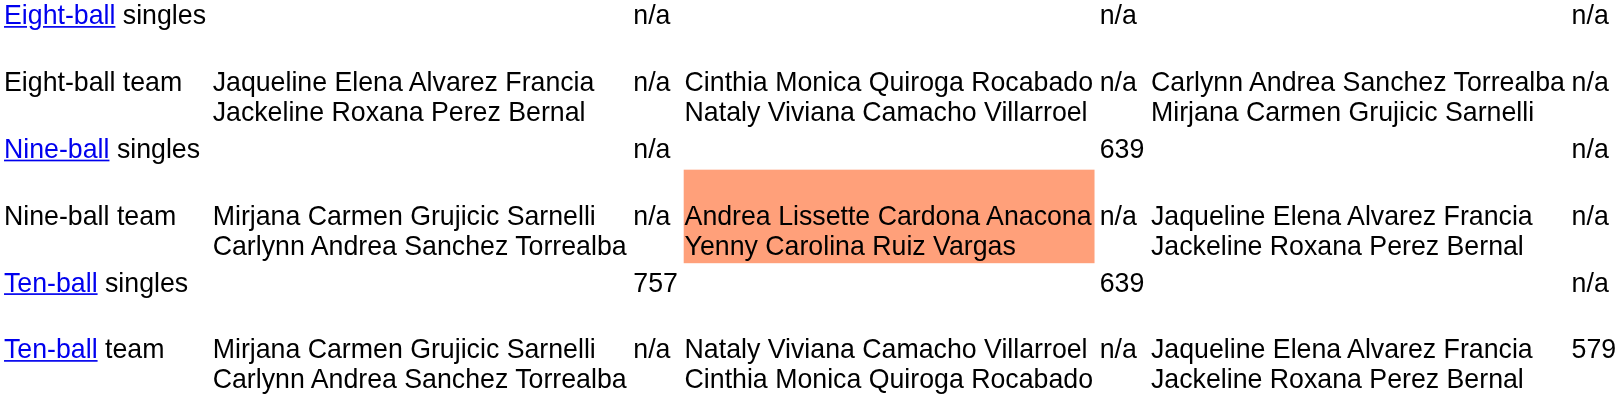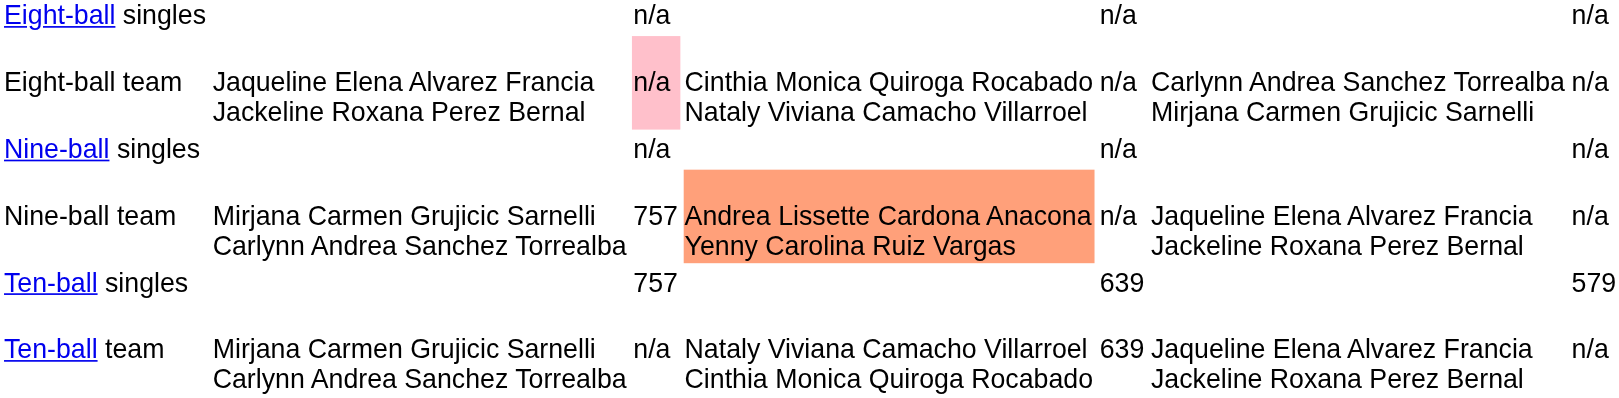Eight-ball team | column 3: no background -> pink background
Nine-ball singles | column 5: 639 -> n/a
Nine-ball team | column 3: n/a -> 757
Ten-ball singles | column 7: n/a -> 579
Ten-ball team | column 5: n/a -> 639
Ten-ball team | column 7: 579 -> n/a
